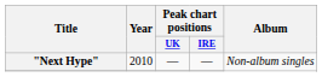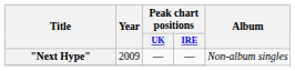"Next Hype" | Year: 2010 -> 2009
